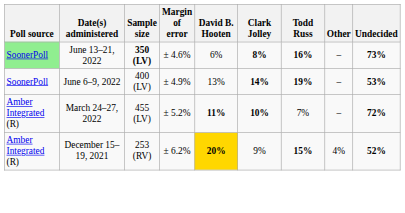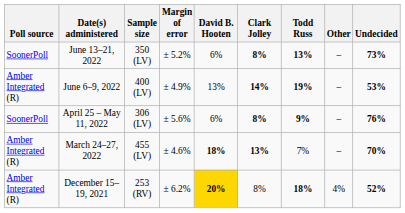June 13–21, 2022 | Poll source: lightgreen background -> no background
June 13–21, 2022 | Sample size: bold -> normal
June 13–21, 2022 | Margin of error: ± 4.6% -> ± 5.2%
June 13–21, 2022 | Todd Russ: 16% -> 13%
June 6–9, 2022 | Poll source: SoonerPoll -> Amber Integrated (R)
+ row: SoonerPoll | April 25 – May 11, 2022 | 306 (LV) | ± 5.6% | 6% | 8% | 9% | – | 76%
March 24–27, 2022 | Margin of error: ± 5.2% -> ± 4.6%
March 24–27, 2022 | David B. Hooten: 11% -> 18%
March 24–27, 2022 | Clark Jolley: 10% -> 13%
March 24–27, 2022 | Undecided: 72% -> 70%
December 15–19, 2021 | Clark Jolley: 9% -> 8%
December 15–19, 2021 | Todd Russ: 15% -> 18%
